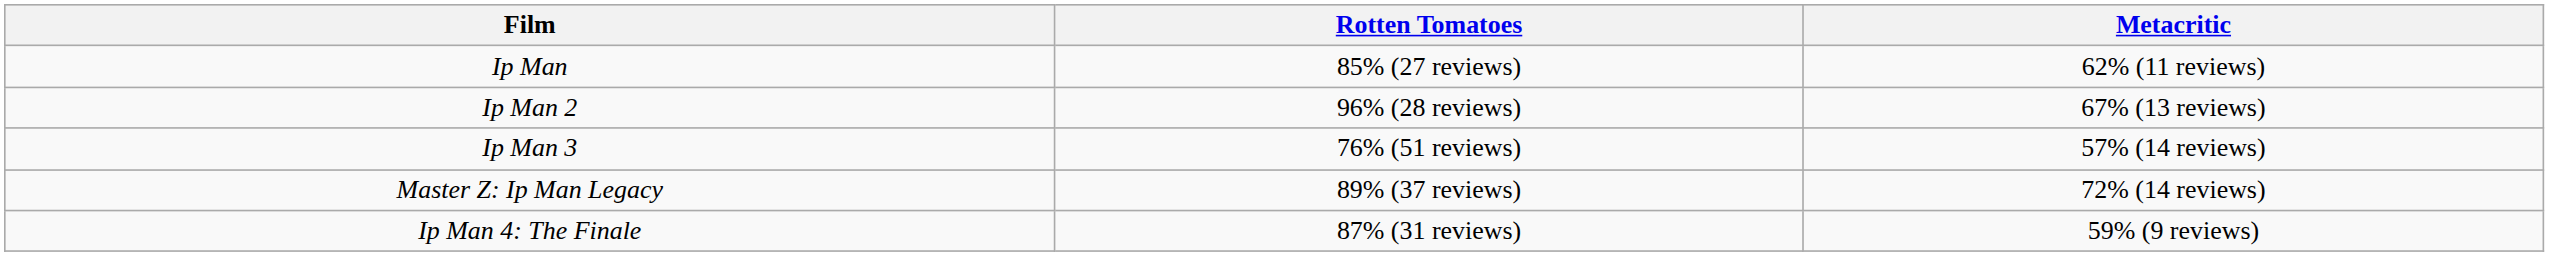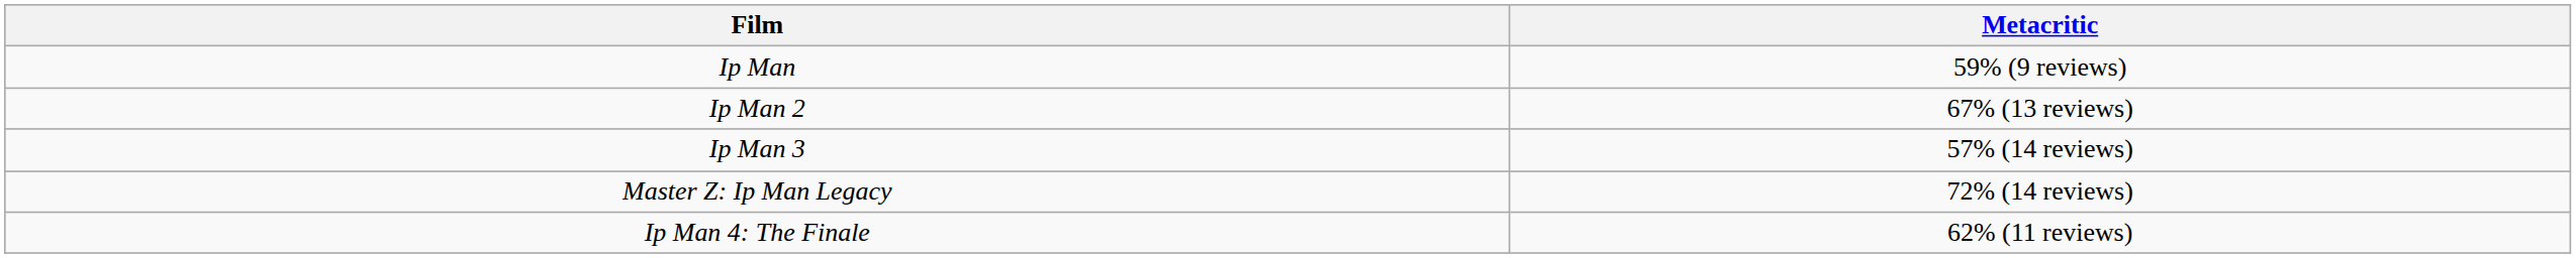- column: Rotten Tomatoes | 85% (27 reviews) | 96% (28 reviews) | 76% (51 reviews) | 89% (37 reviews) | 87% (31 reviews)
Ip Man | Metacritic: 62% (11 reviews) -> 59% (9 reviews)
Ip Man 4: The Finale | Metacritic: 59% (9 reviews) -> 62% (11 reviews)
